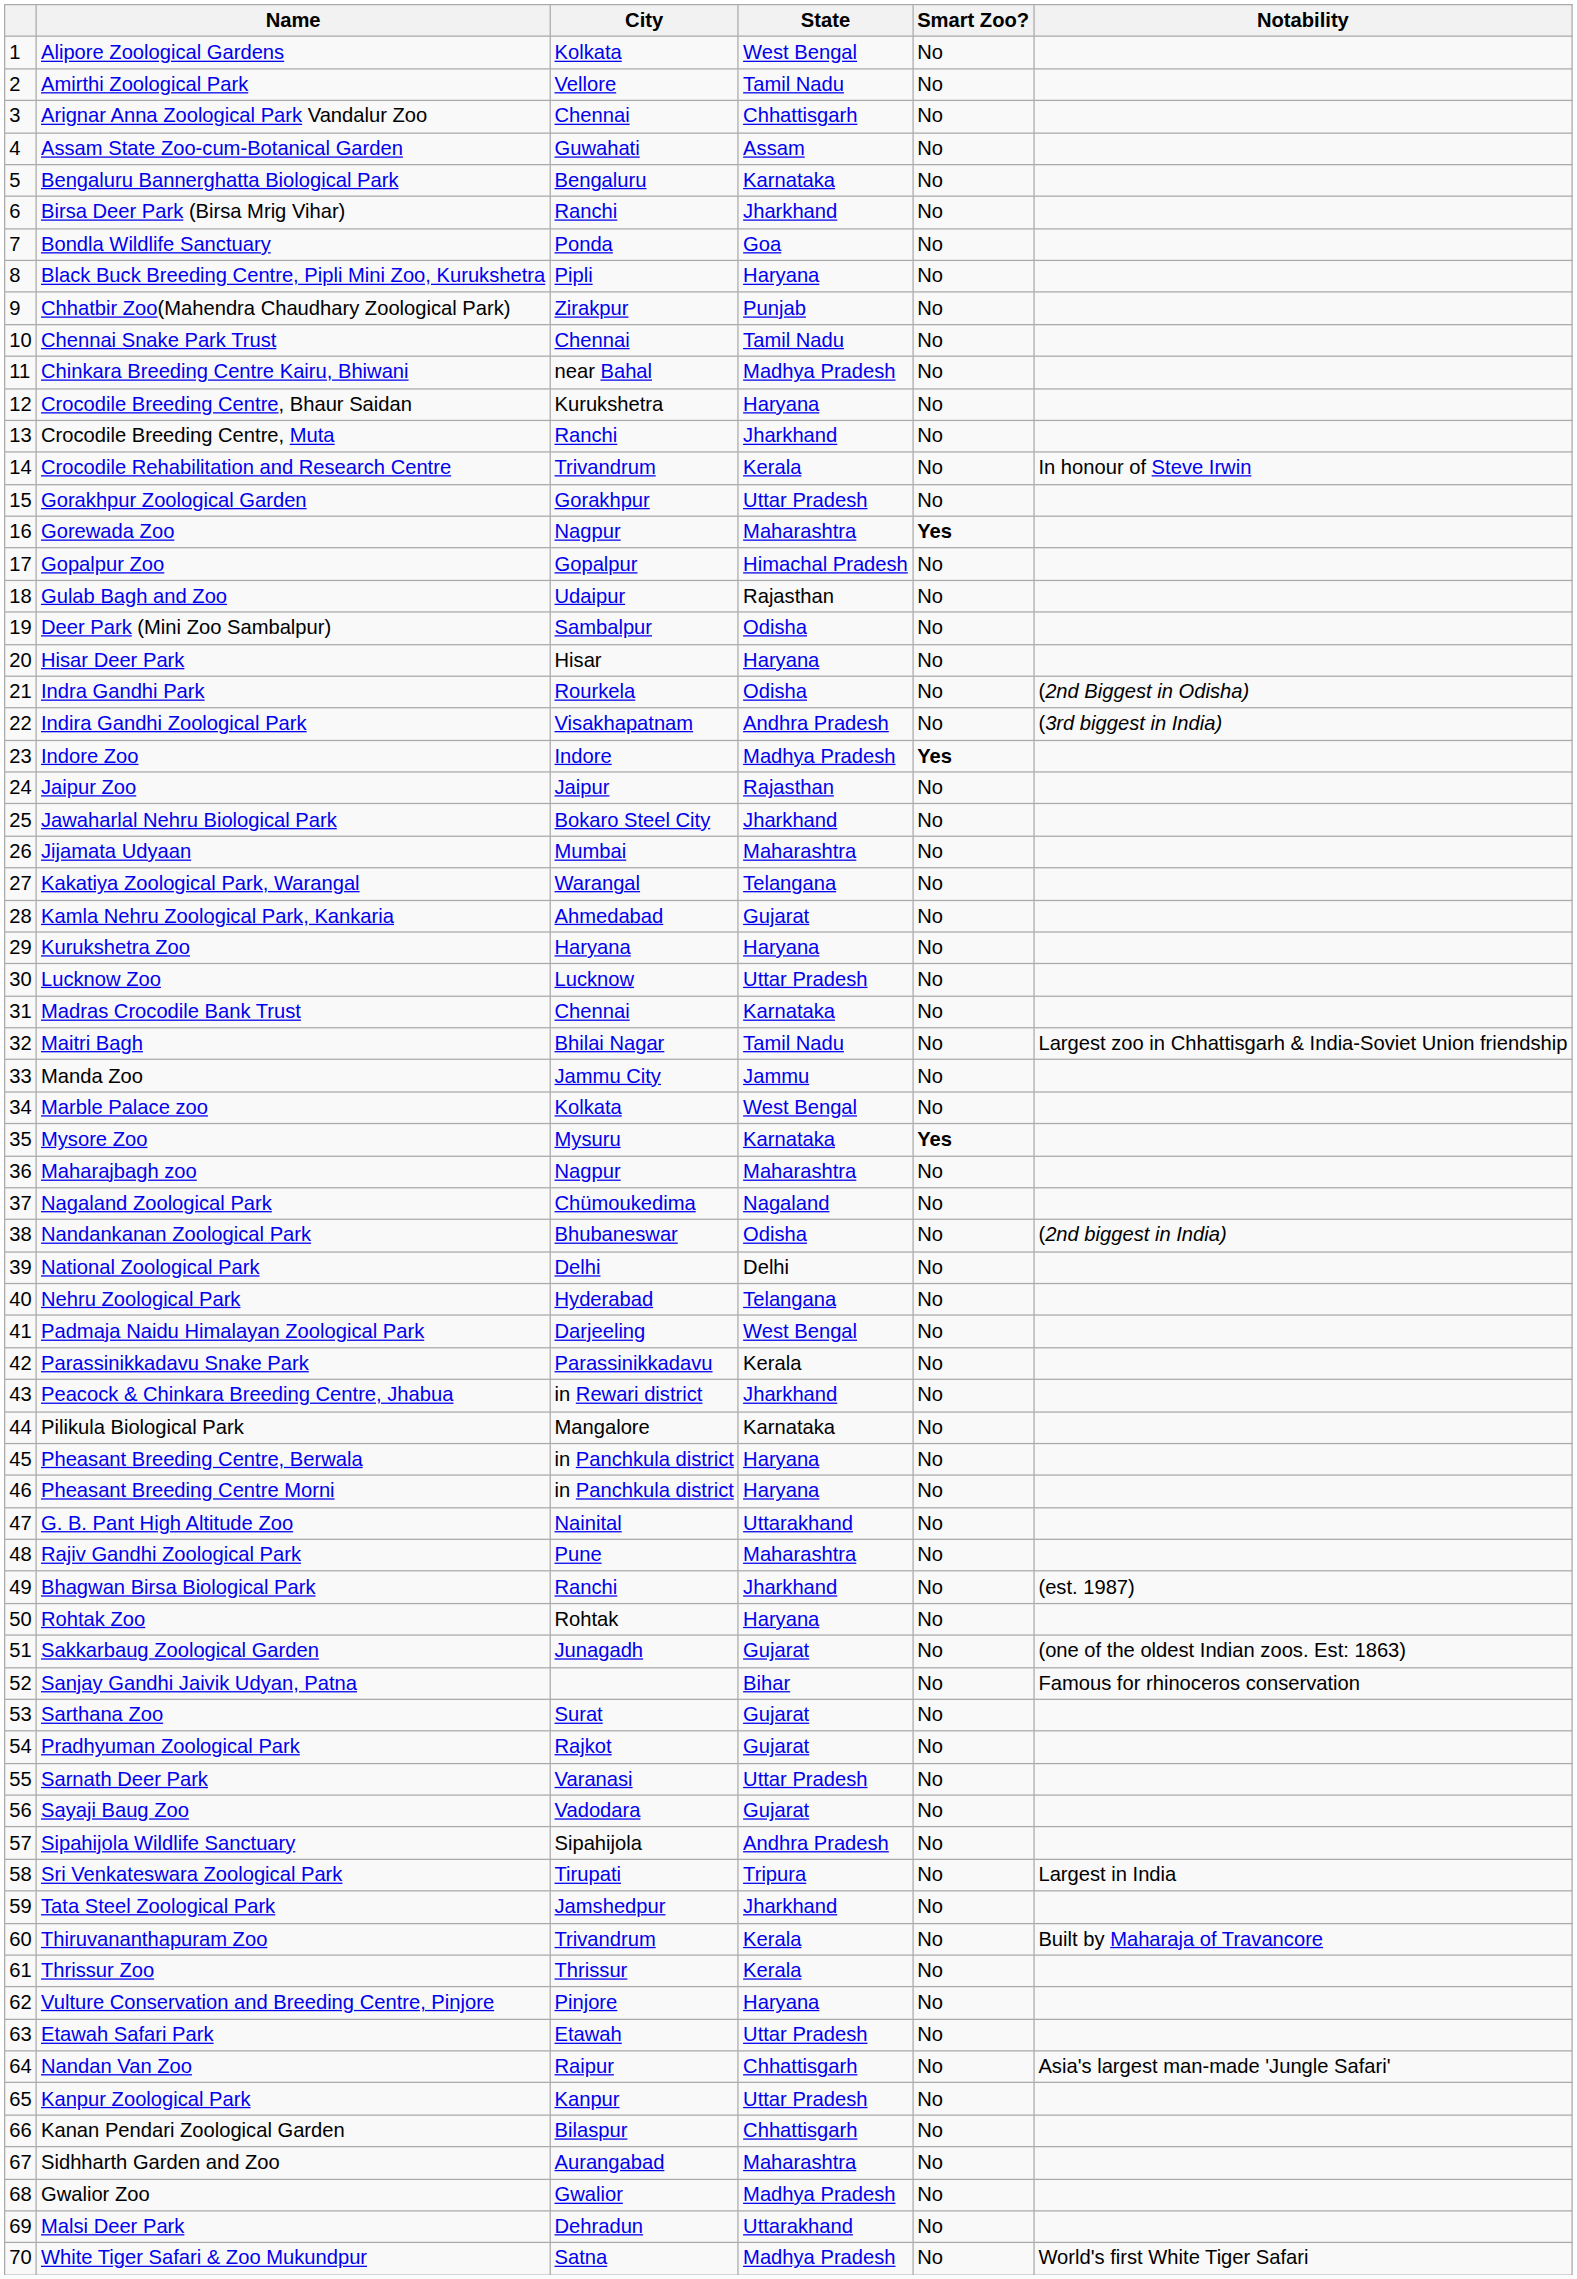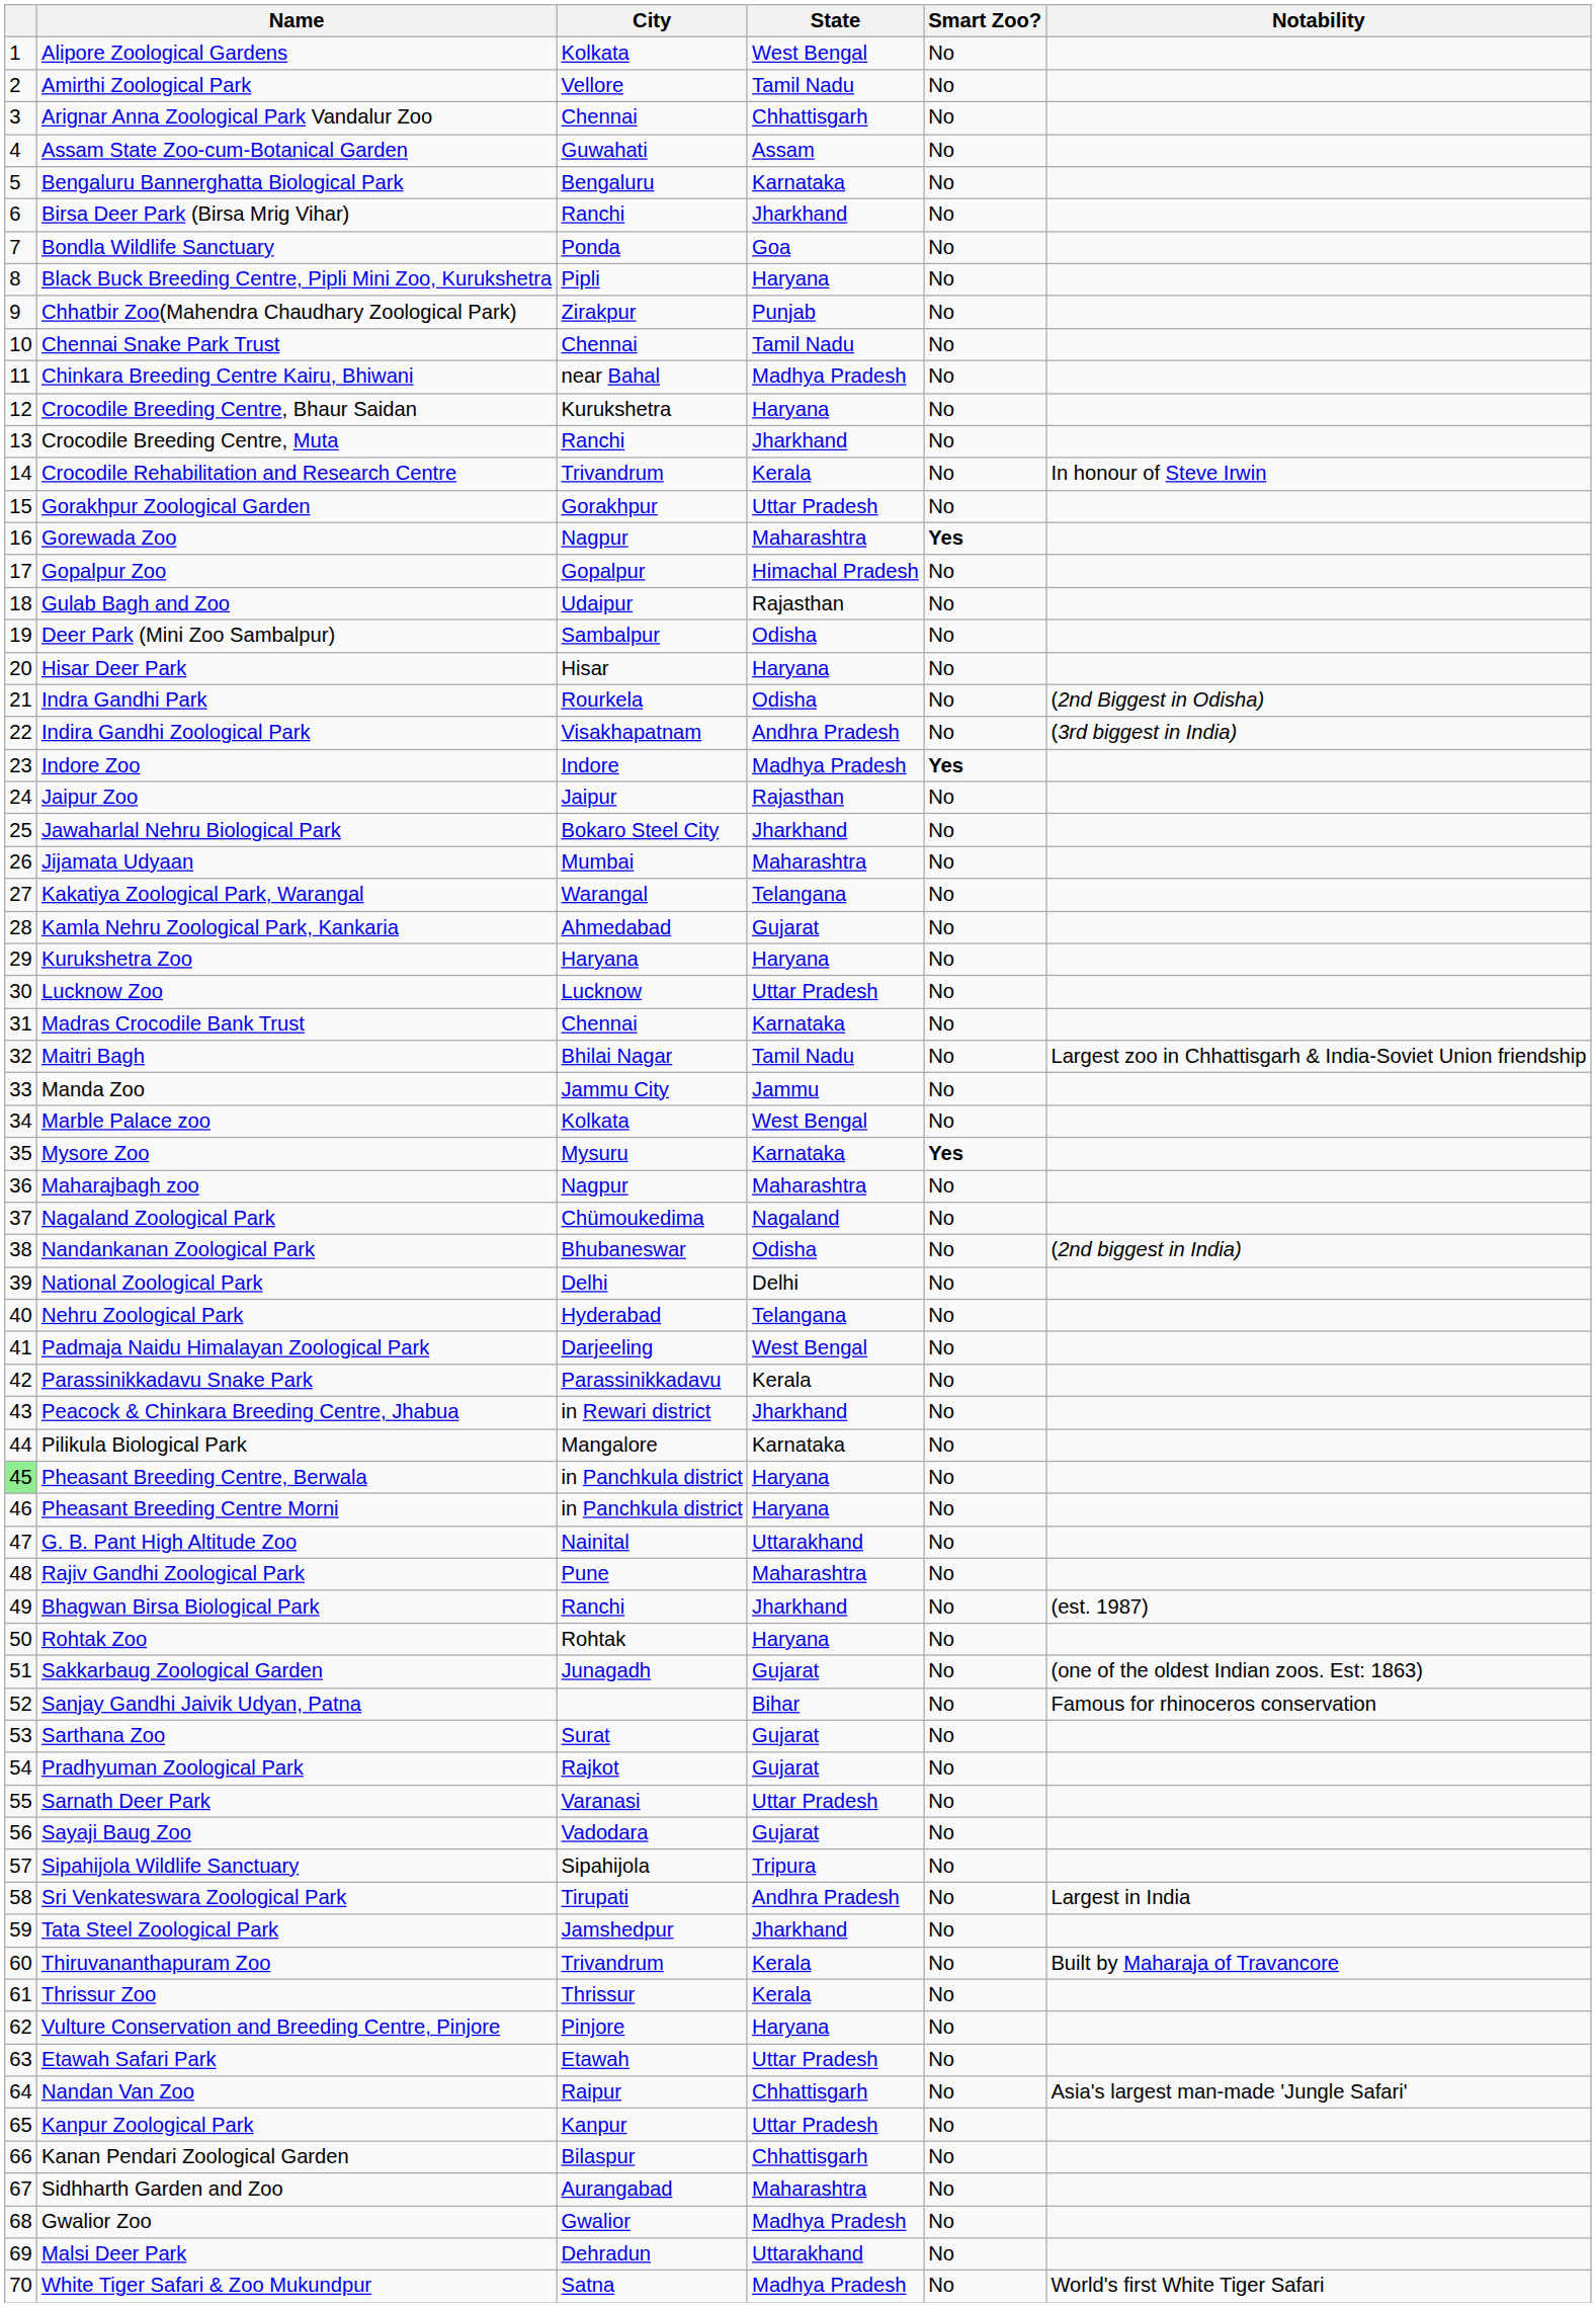Pheasant Breeding Centre, Berwala | column 1: no background -> lightgreen background
Sipahijola Wildlife Sanctuary | State: Andhra Pradesh -> Tripura
Sri Venkateswara Zoological Park | State: Tripura -> Andhra Pradesh
